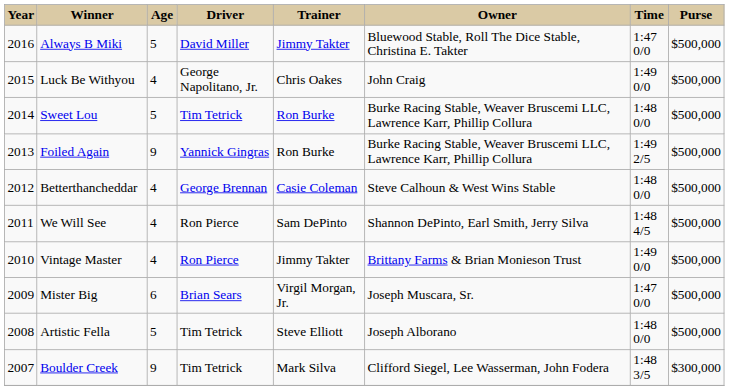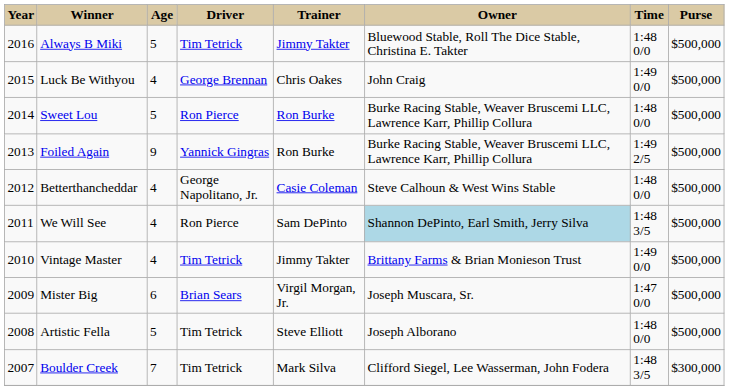Always B Miki | Driver: David Miller -> Tim Tetrick
Always B Miki | Time: 1:47 0/0 -> 1:48 0/0
Luck Be Withyou | Driver: George Napolitano, Jr. -> George Brennan
Sweet Lou | Driver: Tim Tetrick -> Ron Pierce
Betterthancheddar | Driver: George Brennan -> George Napolitano, Jr.
We Will See | Owner: no background -> lightblue background
We Will See | Time: 1:48 4/5 -> 1:48 3/5
Vintage Master | Driver: Ron Pierce -> Tim Tetrick
Boulder Creek | Age: 9 -> 7
